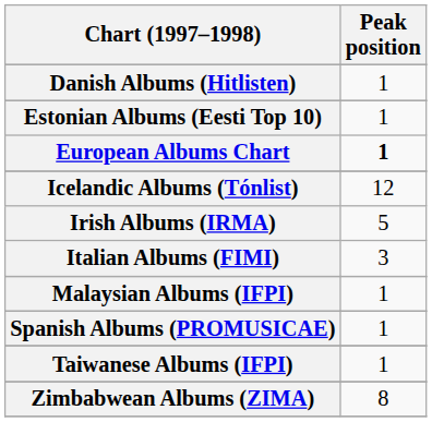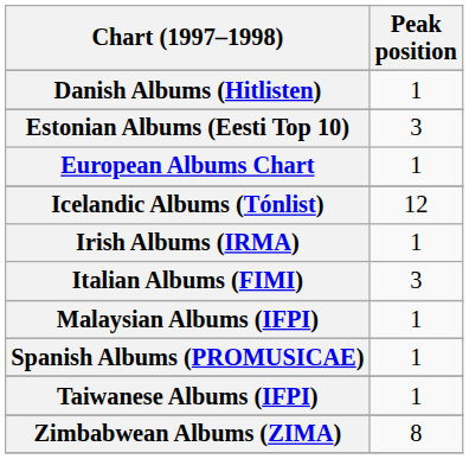Estonian Albums (Eesti Top 10) | Peak position: 1 -> 3
European Albums Chart | Peak position: bold -> normal
Irish Albums (IRMA) | Peak position: 5 -> 1
